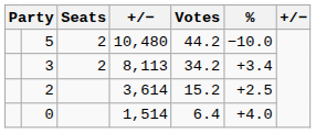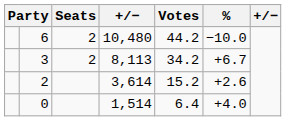10,480 | column 2: 5 -> 6
8,113 | %: +3.4 -> +6.7
3,614 | %: +2.5 -> +2.6
